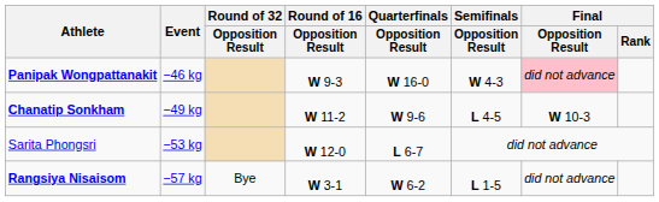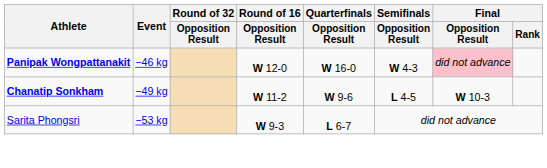Panipak Wongpattanakit | Round of 16 / Opposition Result: W 9-3 -> W 12-0
Sarita Phongsri | Round of 16 / Opposition Result: W 12-0 -> W 9-3
- row: Rangsiya Nisaisom | −57 kg | Bye | W 3-1 | W 6-2 | L 1-5 | did not advance
